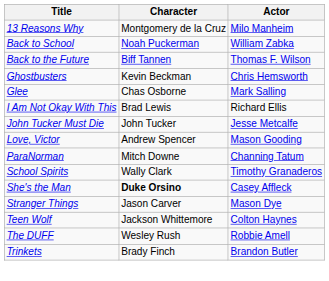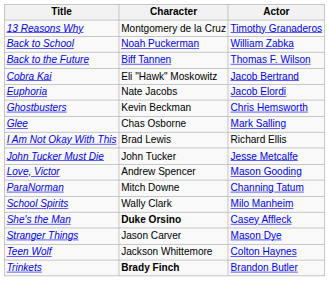13 Reasons Why | Actor: Milo Manheim -> Timothy Granaderos
+ row: Cobra Kai | Eli "Hawk" Moskowitz | Jacob Bertrand
+ row: Euphoria | Nate Jacobs | Jacob Elordi
School Spirits | Actor: Timothy Granaderos -> Milo Manheim
- row: The DUFF | Wesley Rush | Robbie Amell
Trinkets | Character: normal -> bold
